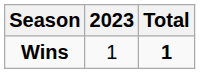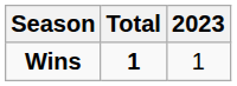columns swapped: 2023 <-> Total
